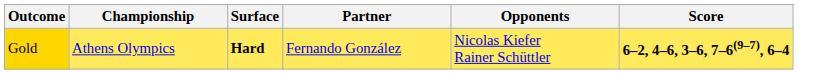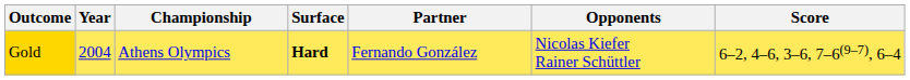+ column: Year | 2004
Gold | Score: bold -> normal
